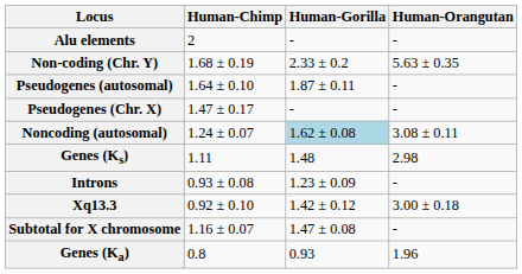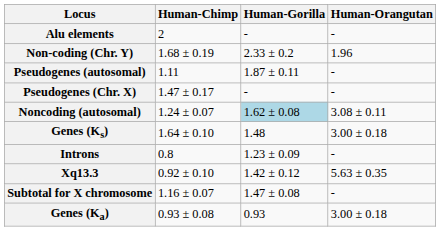Non-coding (Chr. Y) | Human-Orangutan: 5.63 ± 0.35 -> 1.96
Pseudogenes (autosomal) | Human-Chimp: 1.64 ± 0.10 -> 1.11
Genes (Ks) | Human-Chimp: 1.11 -> 1.64 ± 0.10
Genes (Ks) | Human-Orangutan: 2.98 -> 3.00 ± 0.18
Introns | Human-Chimp: 0.93 ± 0.08 -> 0.8
Xq13.3 | Human-Orangutan: 3.00 ± 0.18 -> 5.63 ± 0.35
Genes (Ka) | Human-Chimp: 0.8 -> 0.93 ± 0.08
Genes (Ka) | Human-Orangutan: 1.96 -> 3.00 ± 0.18
